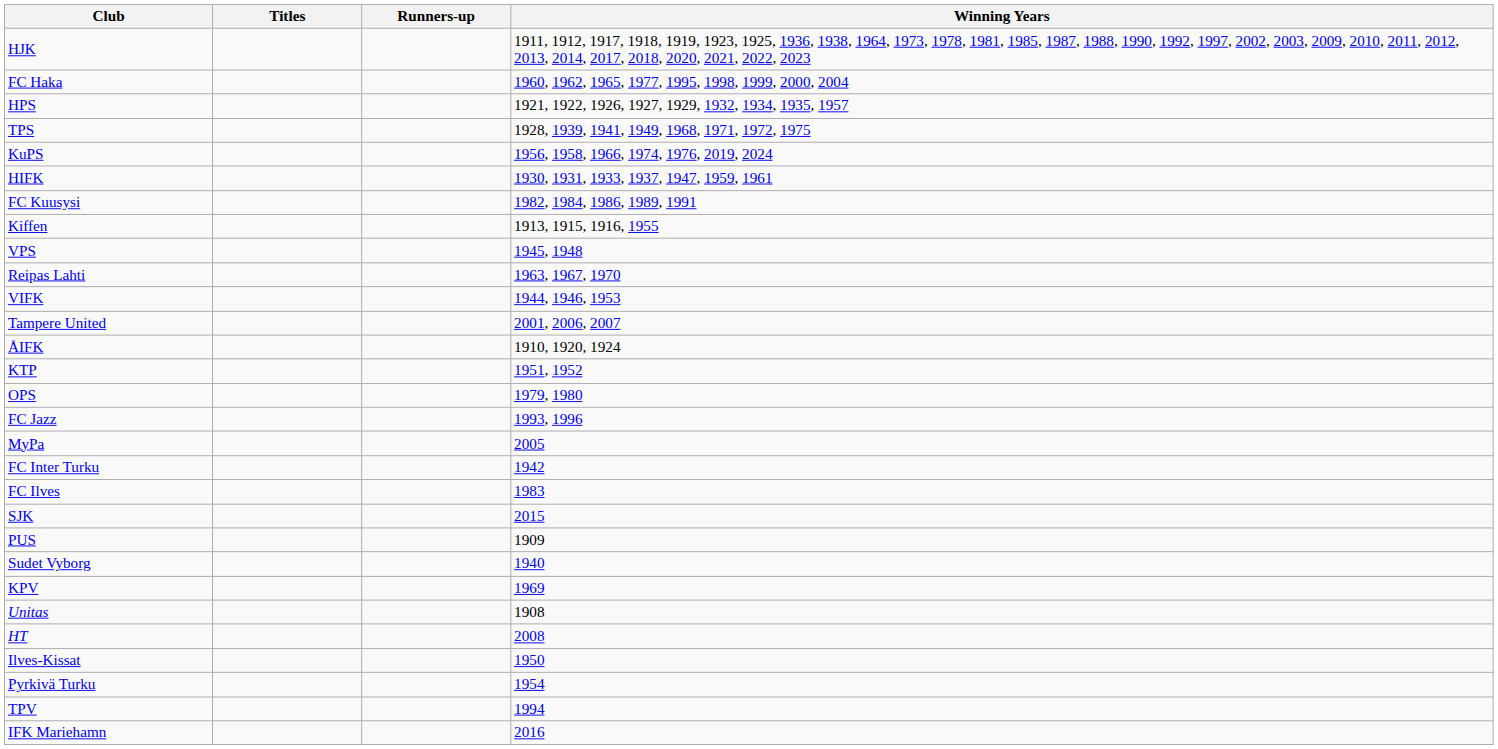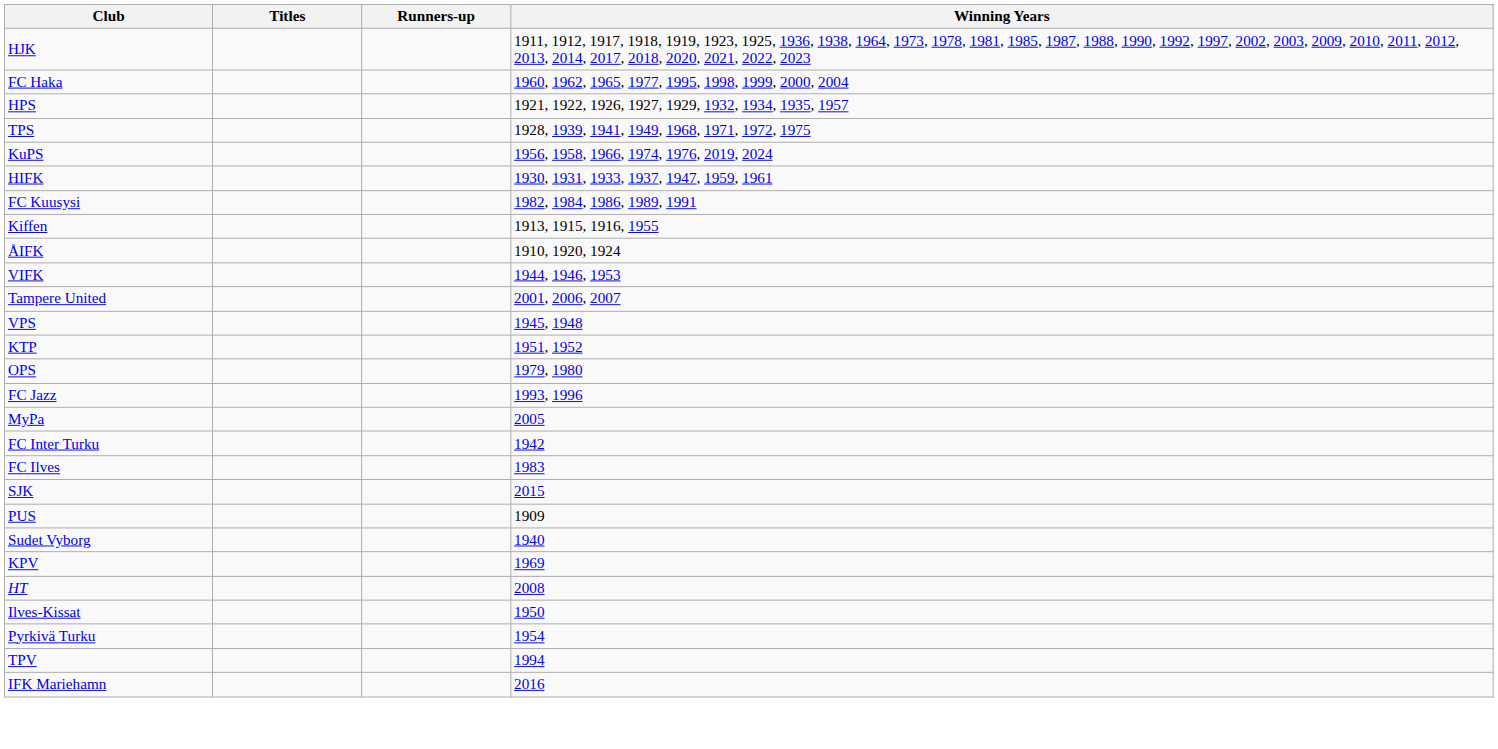rows swapped: ÅIFK <-> VPS
- row: Reipas Lahti | 1963, 1967, 1970
- row: Unitas | 1908
